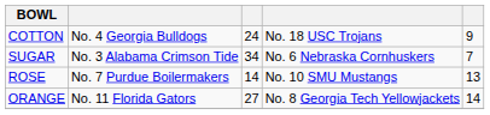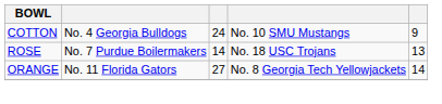COTTON | column 4: No. 18 USC Trojans -> No. 10 SMU Mustangs
- row: SUGAR | No. 3 Alabama Crimson Tide | 34 | No. 6 Nebraska Cornhuskers | 7
ROSE | column 4: No. 10 SMU Mustangs -> No. 18 USC Trojans
